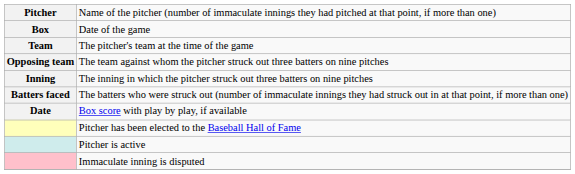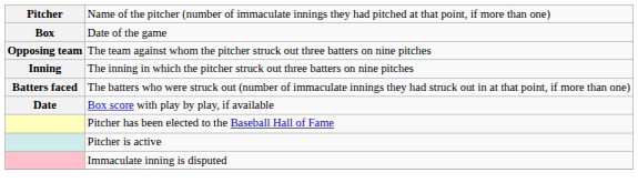- row: Team | The pitcher's team at the time of the game
